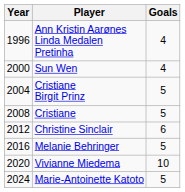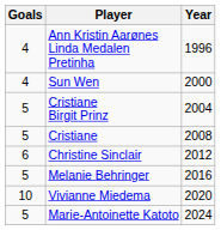columns swapped: Year <-> Goals
